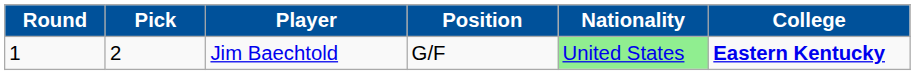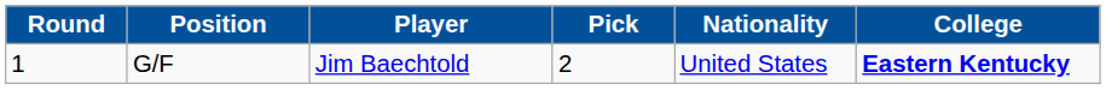columns swapped: Pick <-> Position
Jim Baechtold | Nationality: lightgreen background -> no background
